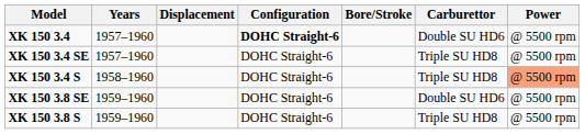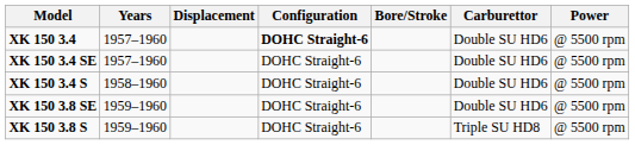XK 150 3.4 SE | Carburettor: Triple SU HD8 -> Double SU HD6
XK 150 3.4 S | Carburettor: Triple SU HD8 -> Double SU HD6
XK 150 3.4 S | Power: lightsalmon background -> no background
